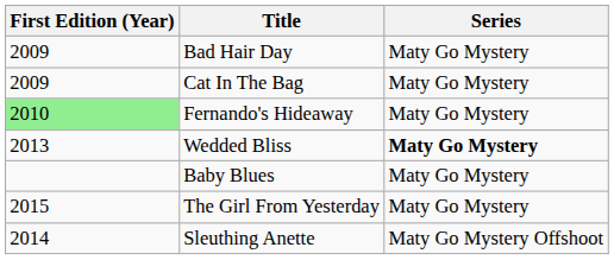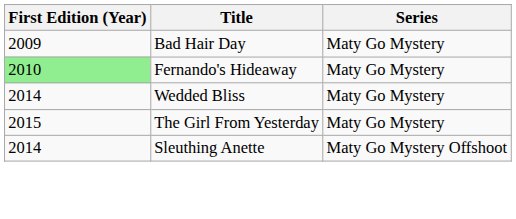- row: 2009 | Cat In The Bag | Maty Go Mystery
Wedded Bliss | First Edition (Year): 2013 -> 2014
Wedded Bliss | Series: bold -> normal
- row: Baby Blues | Maty Go Mystery
